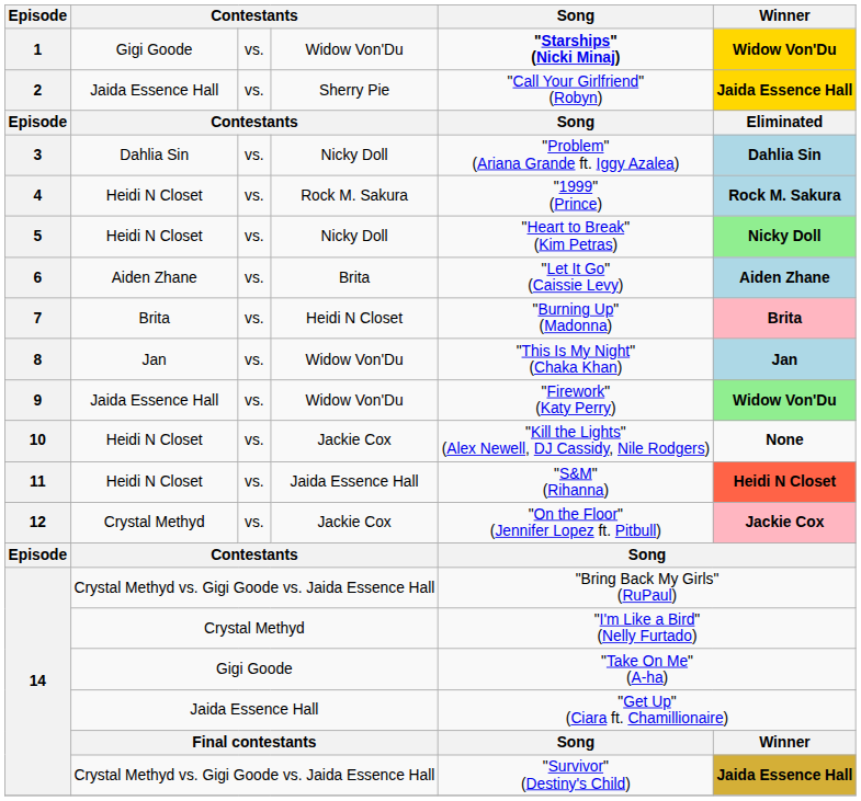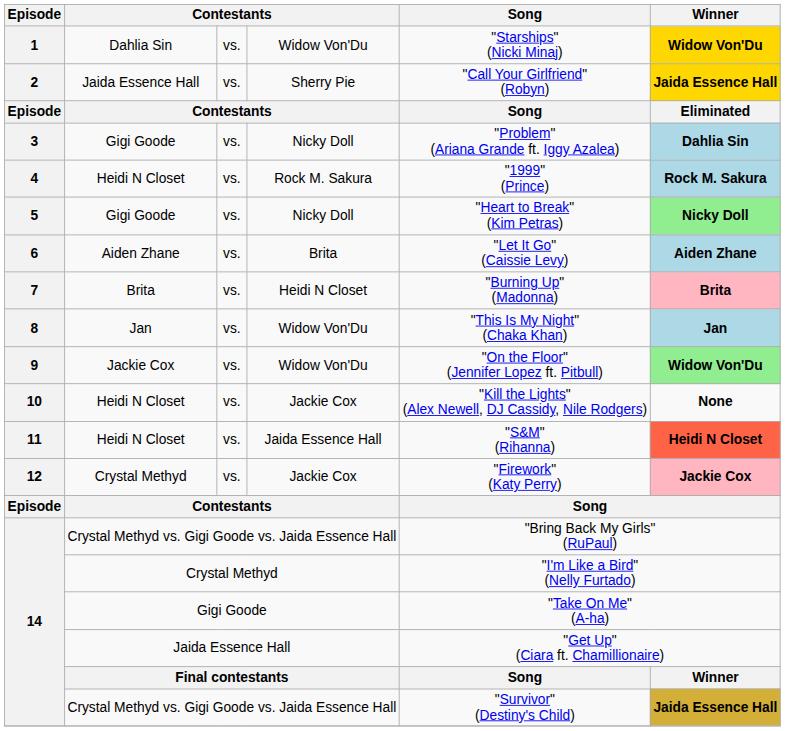1 | column 2: Gigi Goode -> Dahlia Sin
1 | Song: bold -> normal
3 | column 2: Dahlia Sin -> Gigi Goode
5 | column 2: Heidi N Closet -> Gigi Goode
9 | column 2: Jaida Essence Hall -> Jackie Cox
9 | Song: "Firework" (Katy Perry) -> "On the Floor" (Jennifer Lopez ft. Pitbull)
12 | Song: "On the Floor" (Jennifer Lopez ft. Pitbull) -> "Firework" (Katy Perry)
